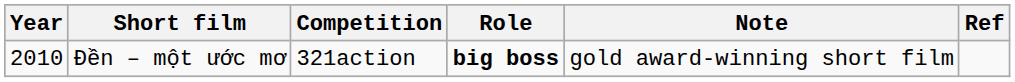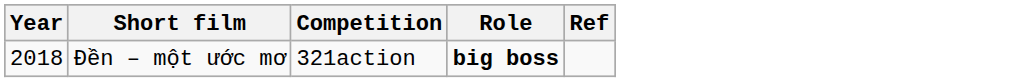- column: Note | gold award-winning short film
Đền – một ước mơ | Year: 2010 -> 2018
